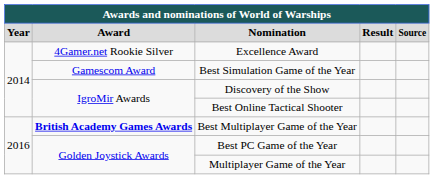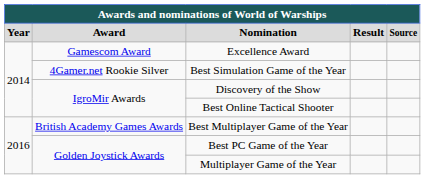Excellence Award | Award: 4Gamer.net Rookie Silver -> Gamescom Award
Best Simulation Game of the Year | Award: Gamescom Award -> 4Gamer.net Rookie Silver
Best Multiplayer Game of the Year | Award: bold -> normal
